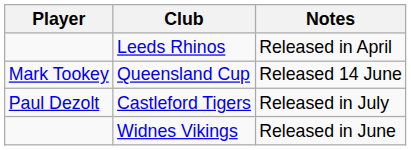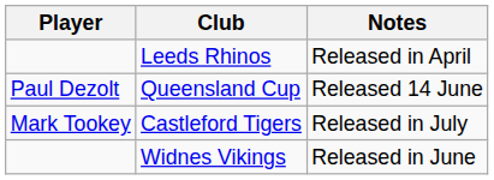Queensland Cup | Player: Mark Tookey -> Paul Dezolt
Castleford Tigers | Player: Paul Dezolt -> Mark Tookey
